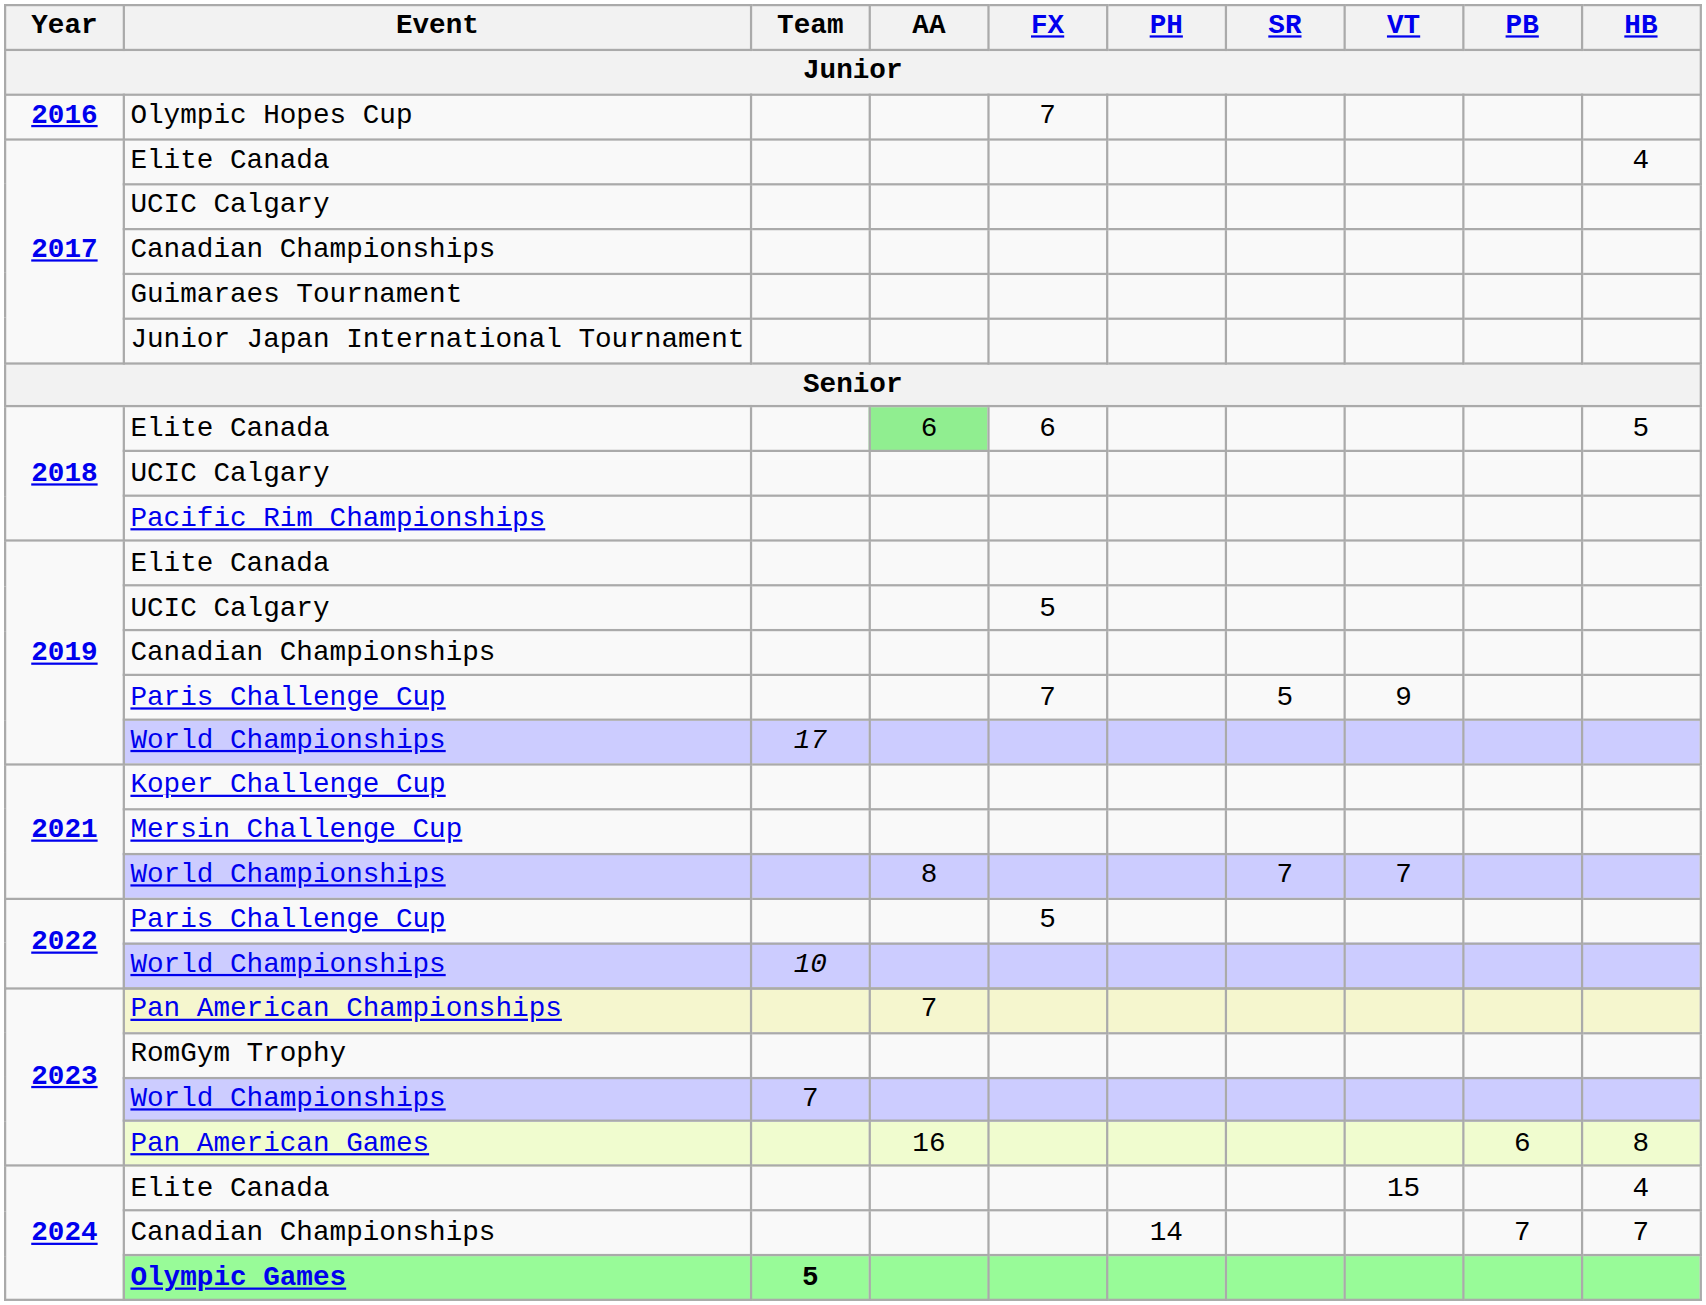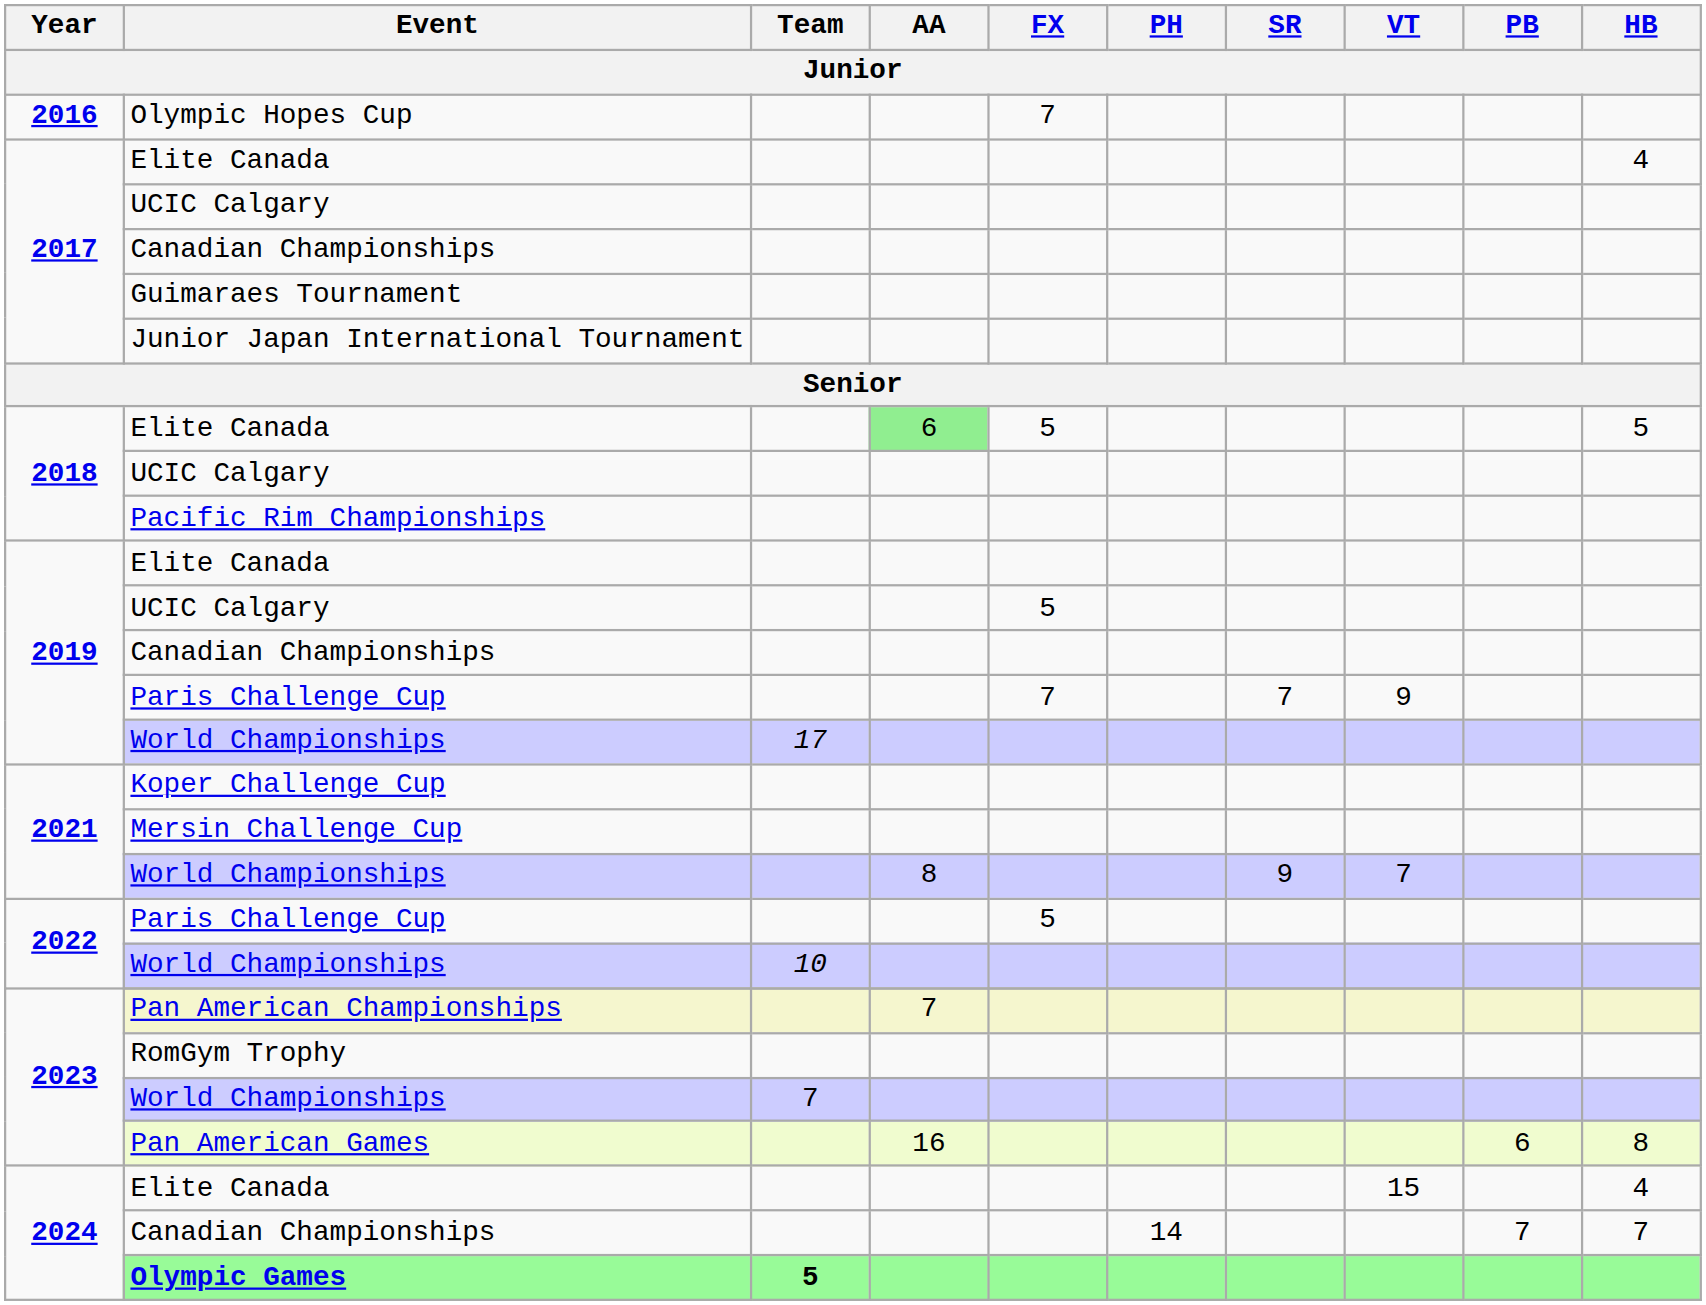2018 / Elite Canada | FX: 6 -> 5
2019 / Paris Challenge Cup | SR: 5 -> 7
2021 / World Championships | SR: 7 -> 9
